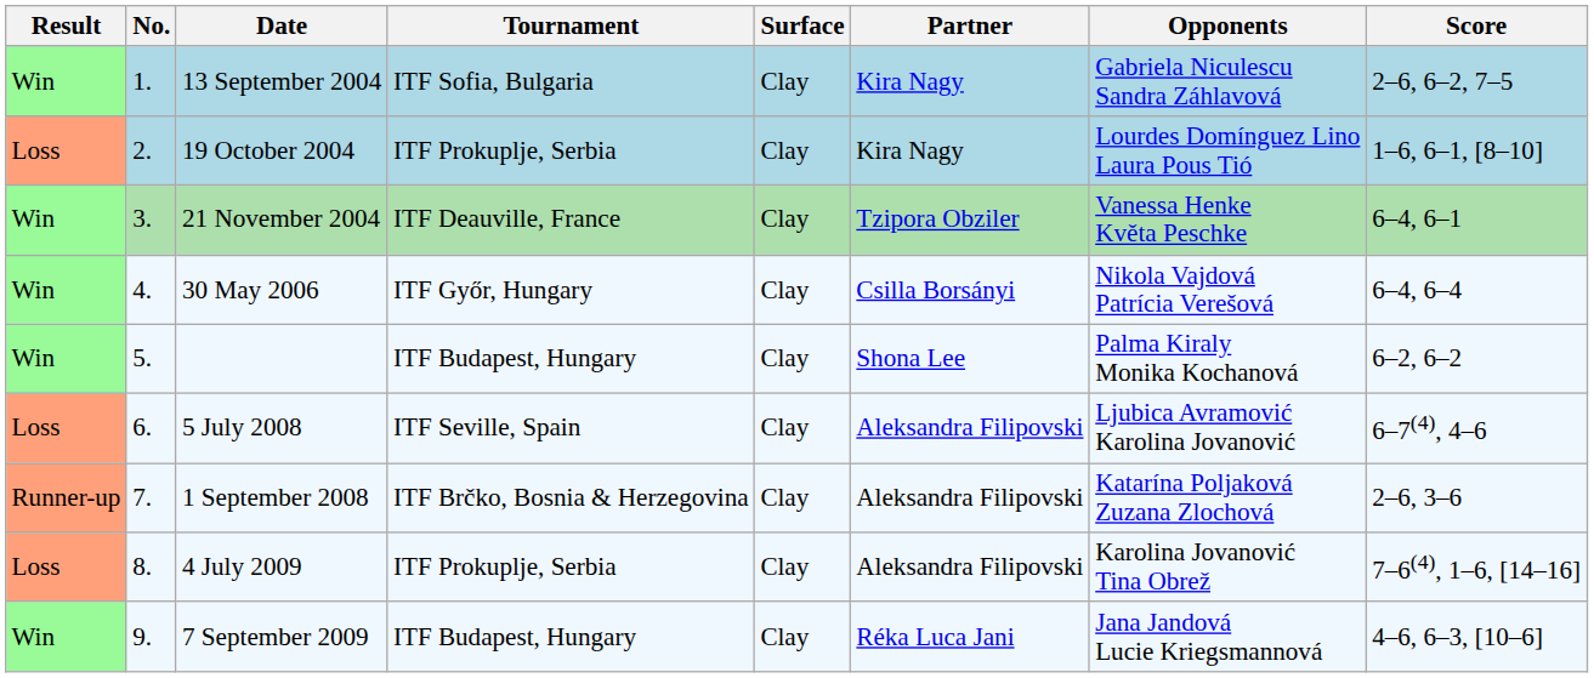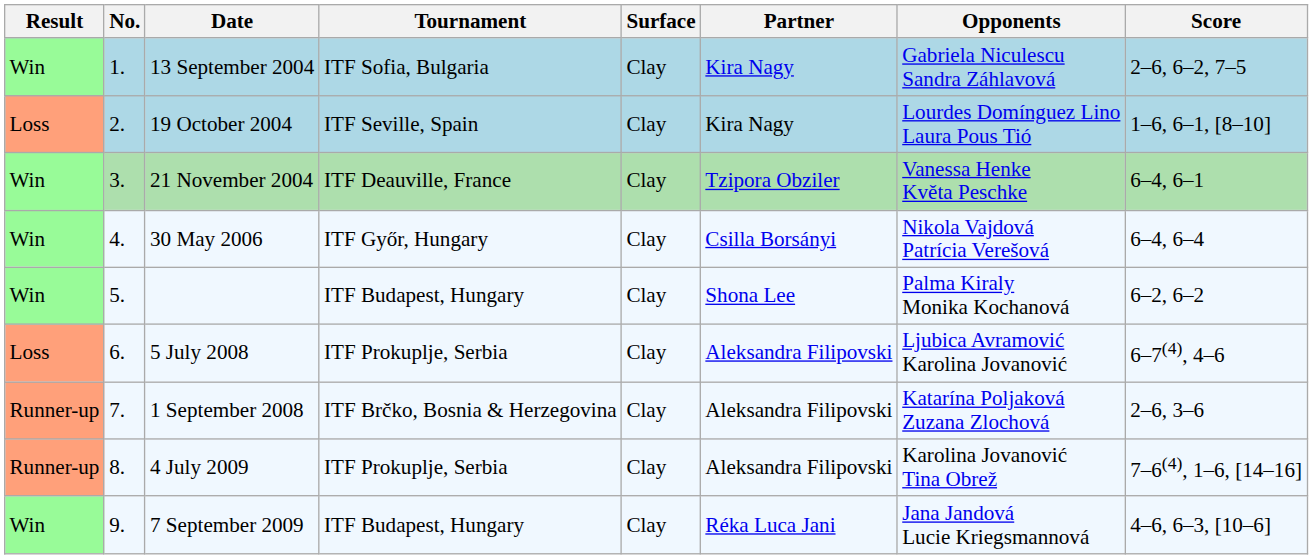19 October 2004 | Tournament: ITF Prokuplje, Serbia -> ITF Seville, Spain
5 July 2008 | Tournament: ITF Seville, Spain -> ITF Prokuplje, Serbia
4 July 2009 | Result: Loss -> Runner-up
